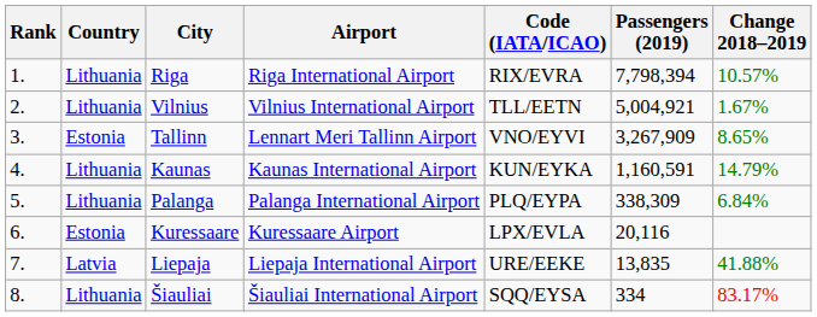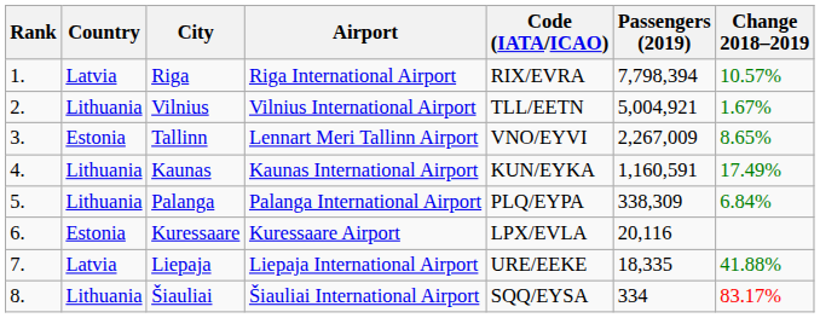Riga | Country: Lithuania -> Latvia
Tallinn | Passengers (2019): 3,267,909 -> 2,267,009
Kaunas | Change 2018–2019: 14.79% -> 17.49%
Liepaja | Passengers (2019): 13,835 -> 18,335
